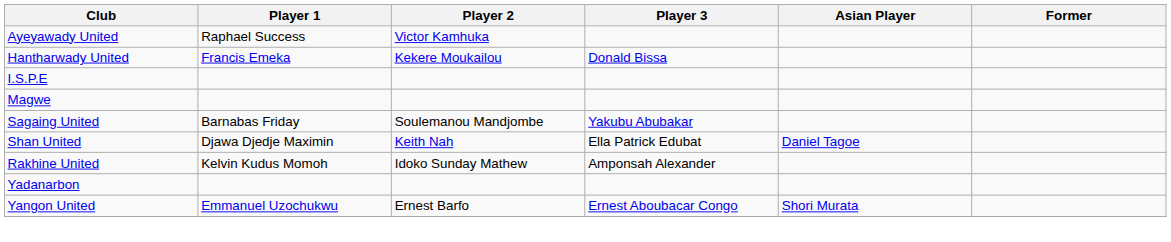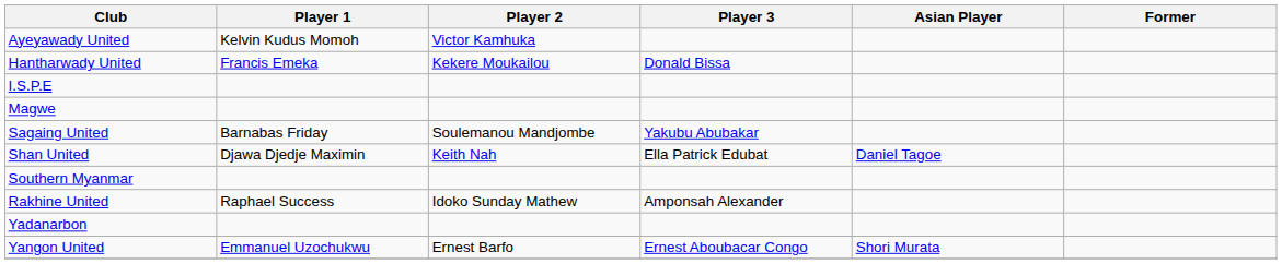Ayeyawady United | Player 1: Raphael Success -> Kelvin Kudus Momoh
+ row: Southern Myanmar
Rakhine United | Player 1: Kelvin Kudus Momoh -> Raphael Success
